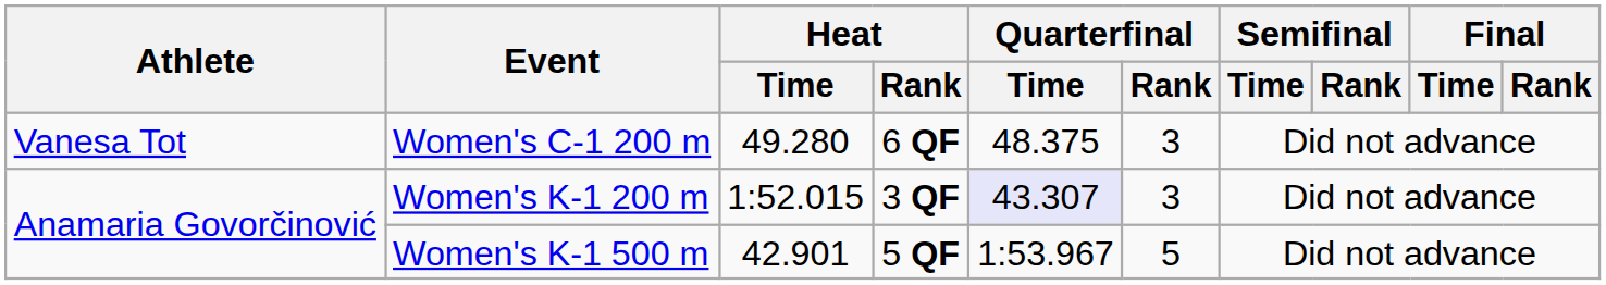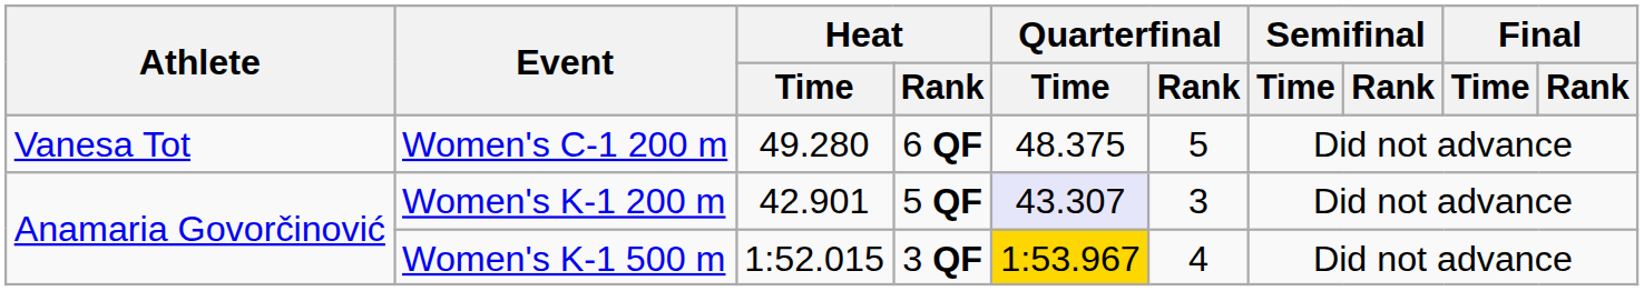Women's C-1 200 m | Quarterfinal / Rank: 3 -> 5
Women's K-1 200 m | Heat / Time: 1:52.015 -> 42.901
Women's K-1 200 m | Heat / Rank: 3 QF -> 5 QF
Women's K-1 500 m | Heat / Time: 42.901 -> 1:52.015
Women's K-1 500 m | Heat / Rank: 5 QF -> 3 QF
Women's K-1 500 m | Quarterfinal / Time: no background -> gold background
Women's K-1 500 m | Quarterfinal / Rank: 5 -> 4
